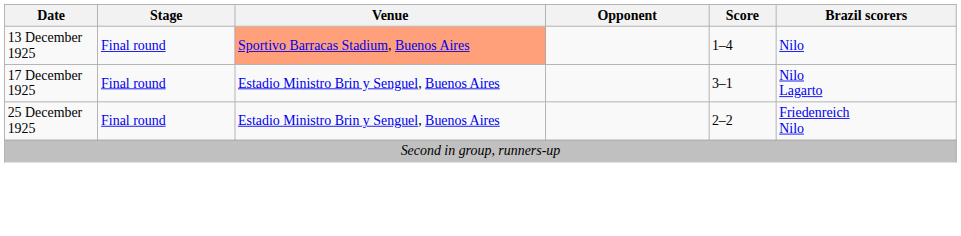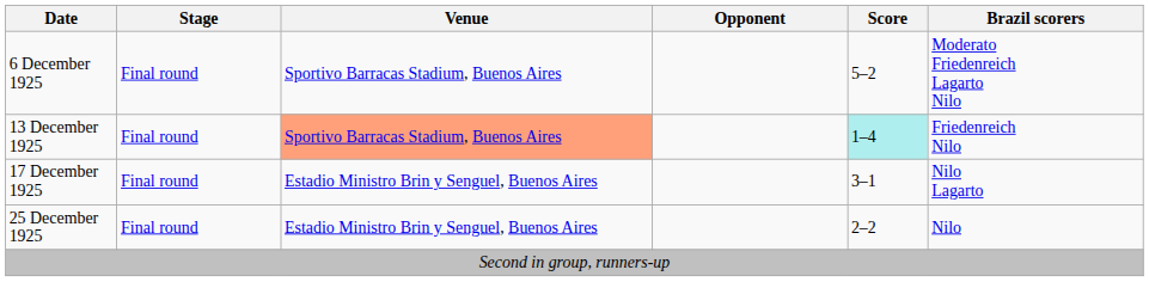+ row: 6 December 1925 | Final round | Sportivo Barracas Stadium, Buenos Aires | 5–2 | Moderato Friedenreich Lagarto Nilo
13 December 1925 | Score: no background -> paleturquoise background
13 December 1925 | Brazil scorers: Nilo -> Friedenreich Nilo
25 December 1925 | Brazil scorers: Friedenreich Nilo -> Nilo
